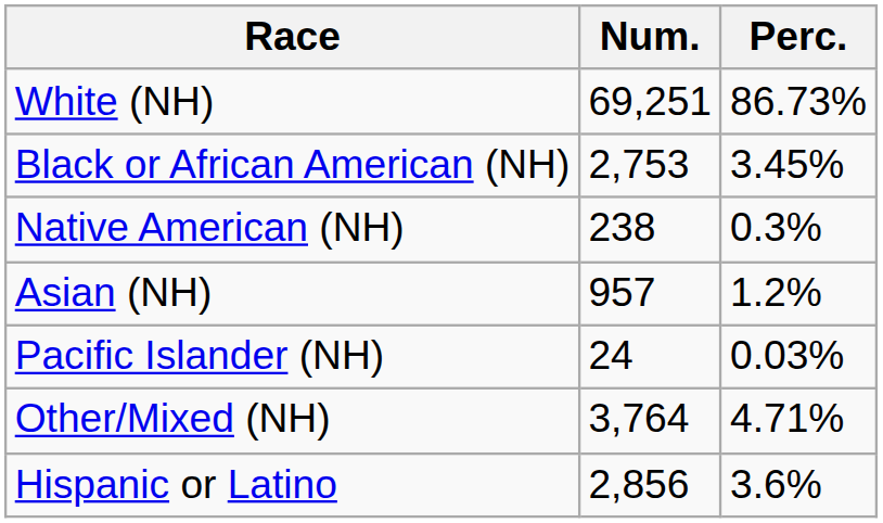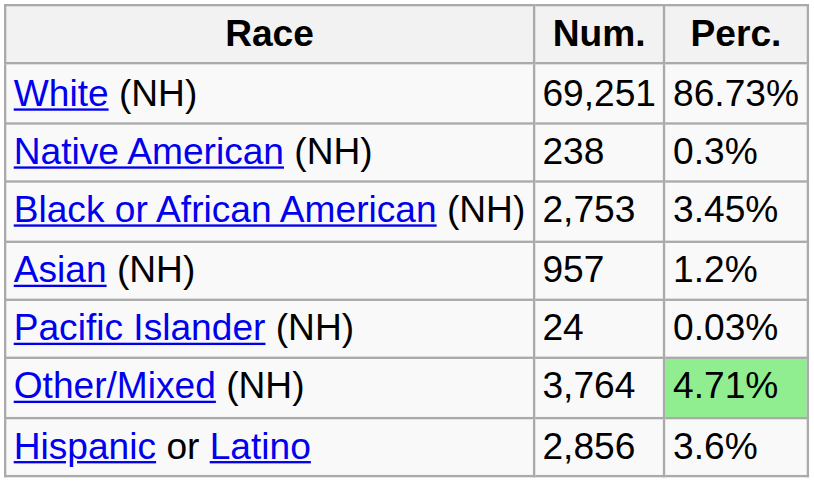rows swapped: Black or African American (NH) <-> Native American (NH)
Other/Mixed (NH) | Perc.: no background -> lightgreen background
